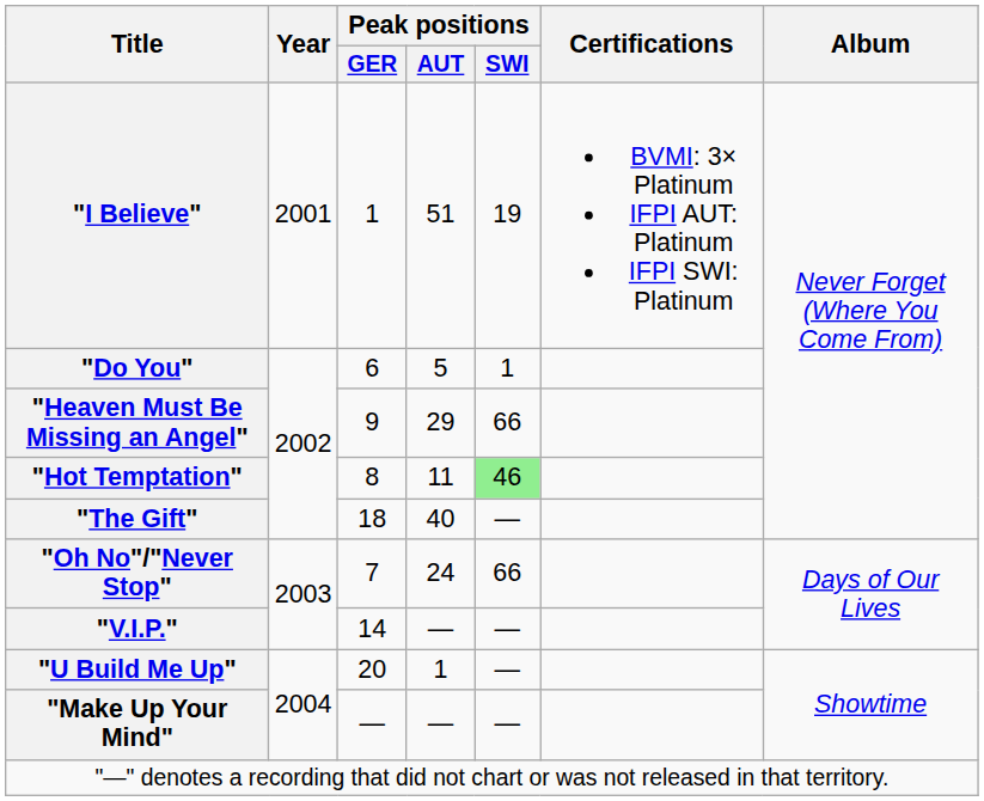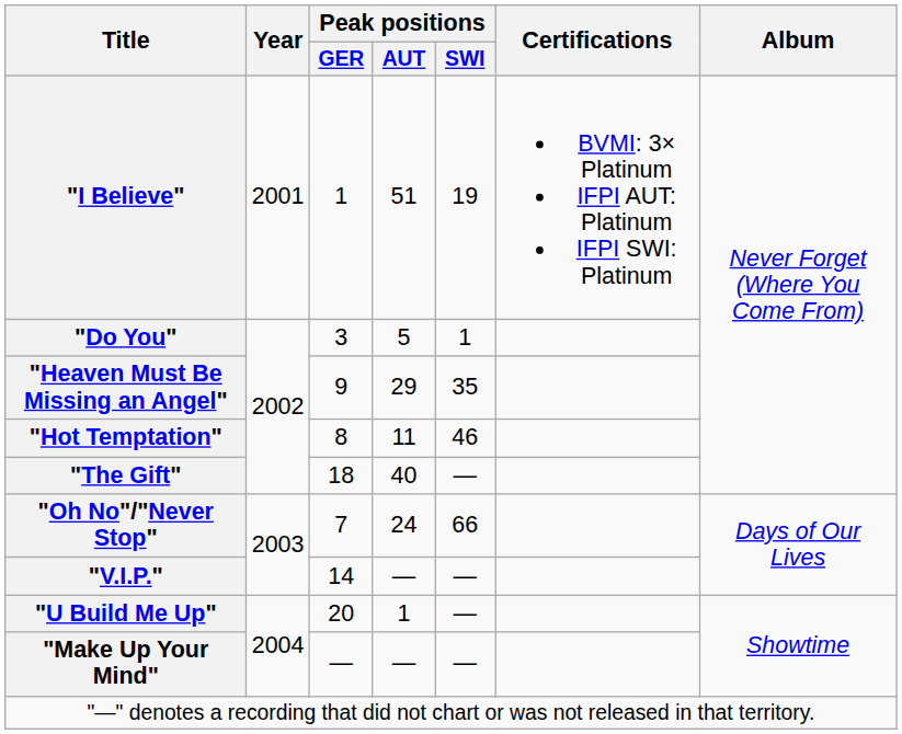"Do You" | Peak positions / GER: 6 -> 3
"Heaven Must Be Missing an Angel" | Peak positions / SWI: 66 -> 35
"Hot Temptation" | Peak positions / SWI: lightgreen background -> no background
